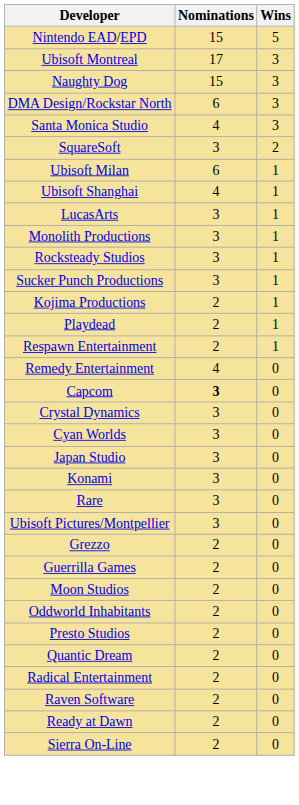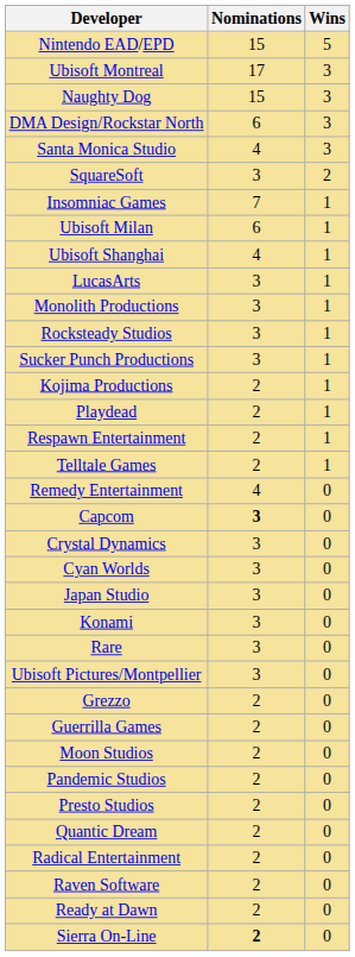+ row: Insomniac Games | 7 | 1
+ row: Telltale Games | 2 | 1
- row: Oddworld Inhabitants | 2 | 0
+ row: Pandemic Studios | 2 | 0
Sierra On-Line | Nominations: normal -> bold
